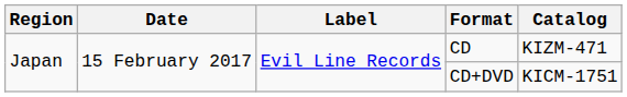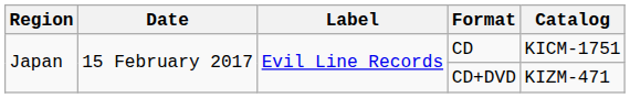CD | Catalog: KIZM-471 -> KICM-1751
CD+DVD | Catalog: KICM-1751 -> KIZM-471
